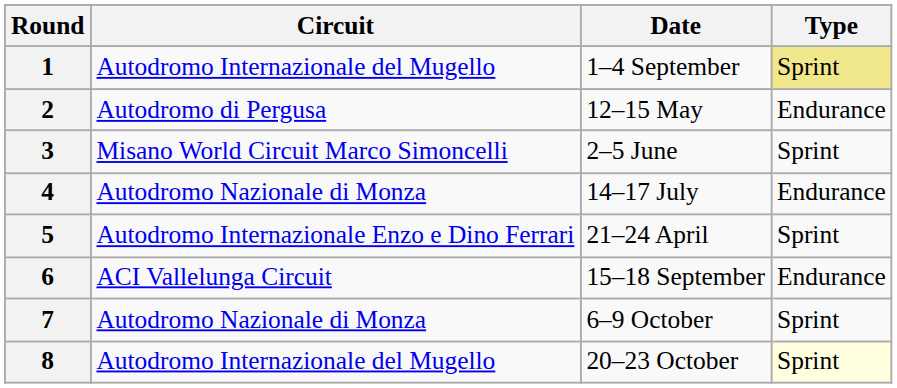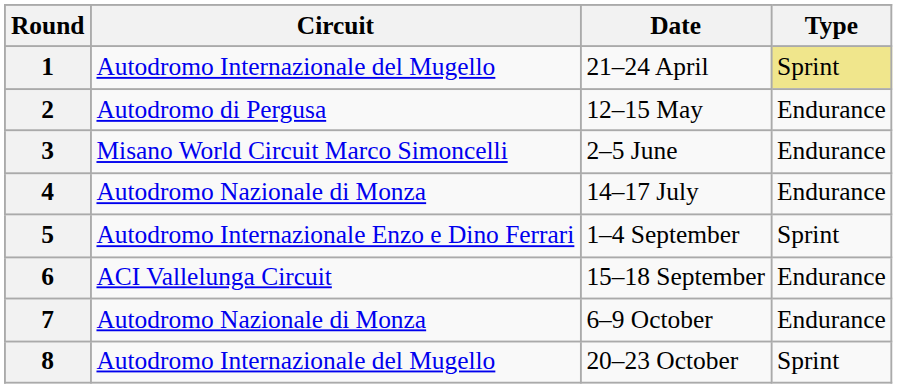1 | Date: 1–4 September -> 21–24 April
3 | Type: Sprint -> Endurance
5 | Date: 21–24 April -> 1–4 September
7 | Type: Sprint -> Endurance
8 | Type: lightyellow background -> no background
